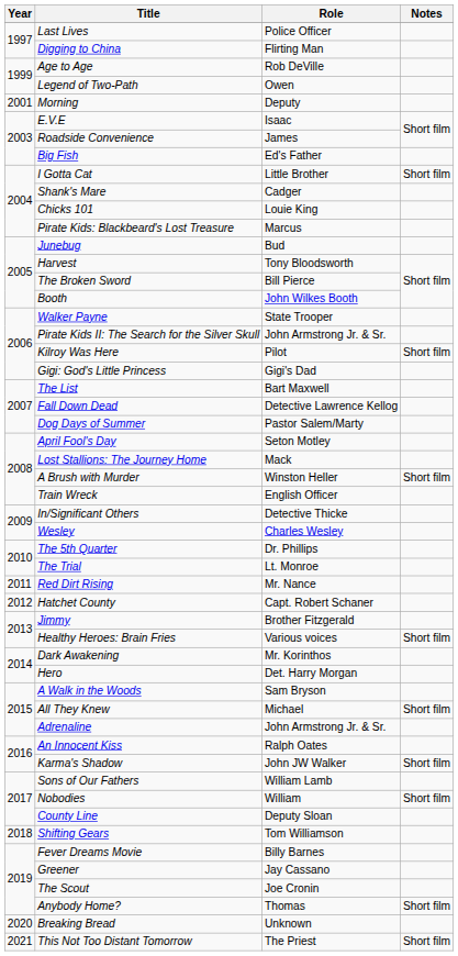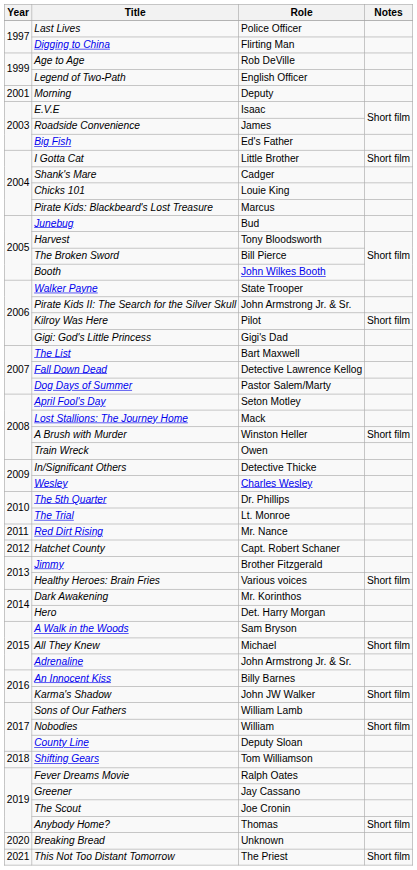Legend of Two-Path | Role: Owen -> English Officer
Train Wreck | Role: English Officer -> Owen
An Innocent Kiss | Role: Ralph Oates -> Billy Barnes
Fever Dreams Movie | Role: Billy Barnes -> Ralph Oates
